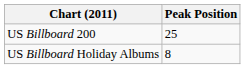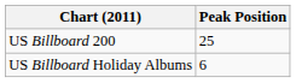US Billboard Holiday Albums | Peak Position: 8 -> 6
